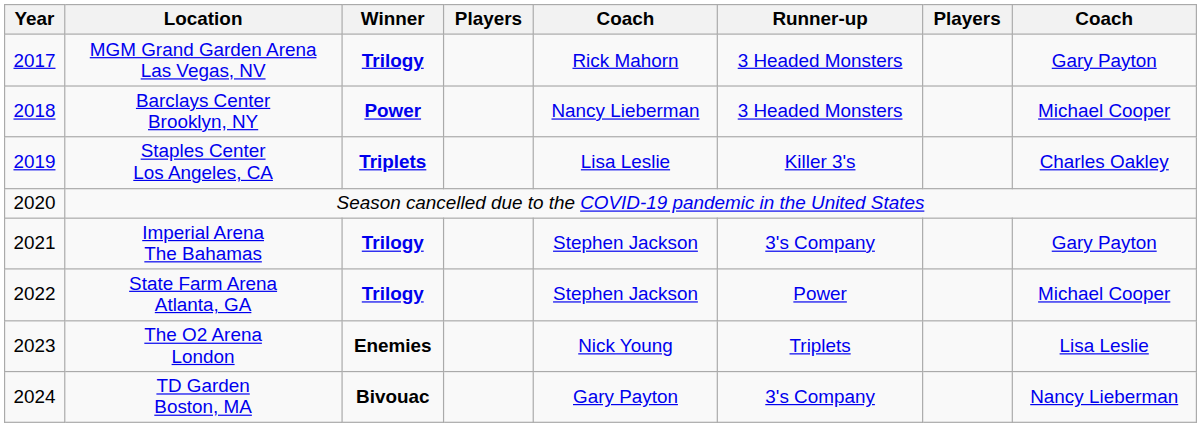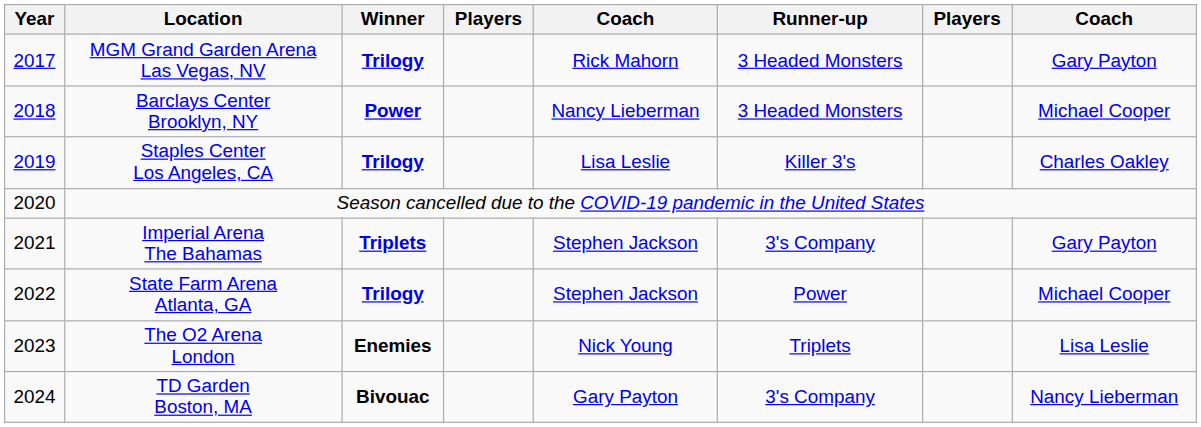Staples Center Los Angeles, CA | Winner: Triplets -> Trilogy
Imperial Arena The Bahamas | Winner: Trilogy -> Triplets
